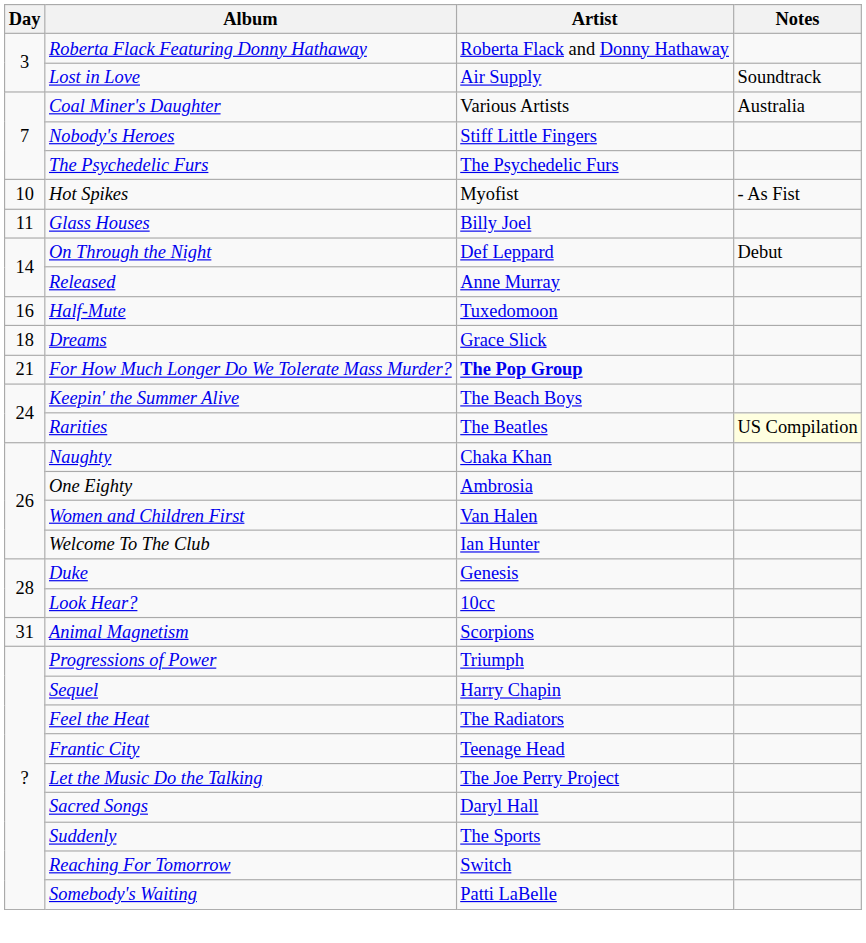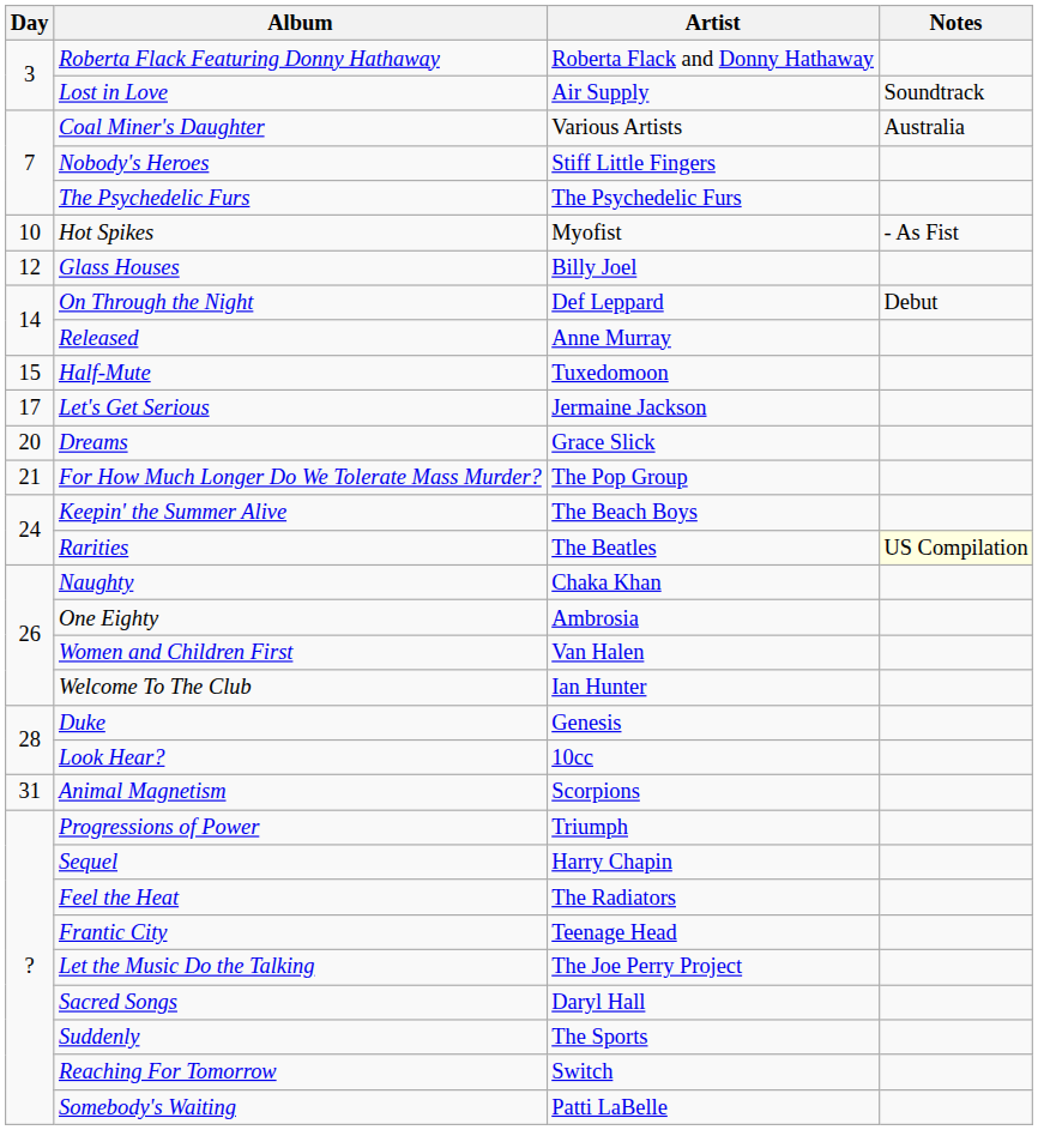Glass Houses | Day: 11 -> 12
Half-Mute | Day: 16 -> 15
+ row: 17 | Let's Get Serious | Jermaine Jackson
Dreams | Day: 18 -> 20
For How Much Longer Do We Tolerate Mass Murder? | Artist: bold -> normal
